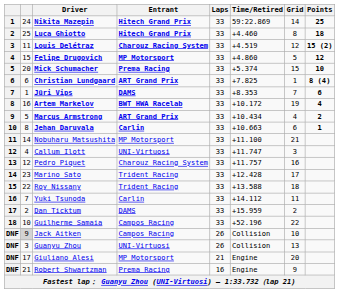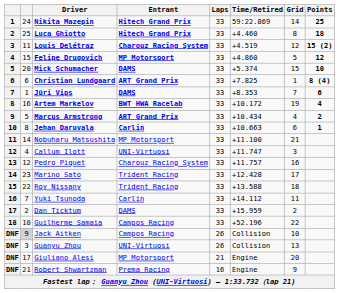Mick Schumacher | Entrant: Prema Racing -> DAMS
